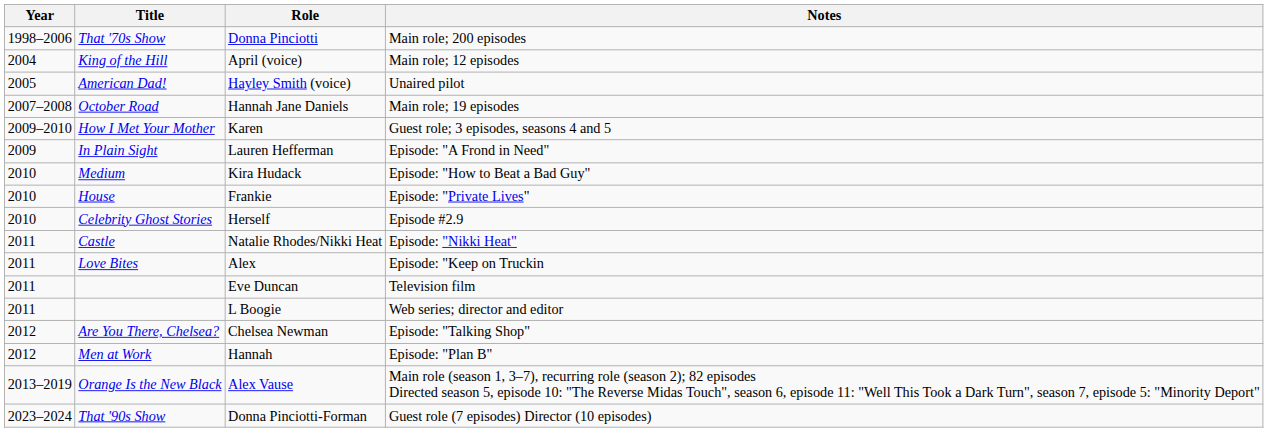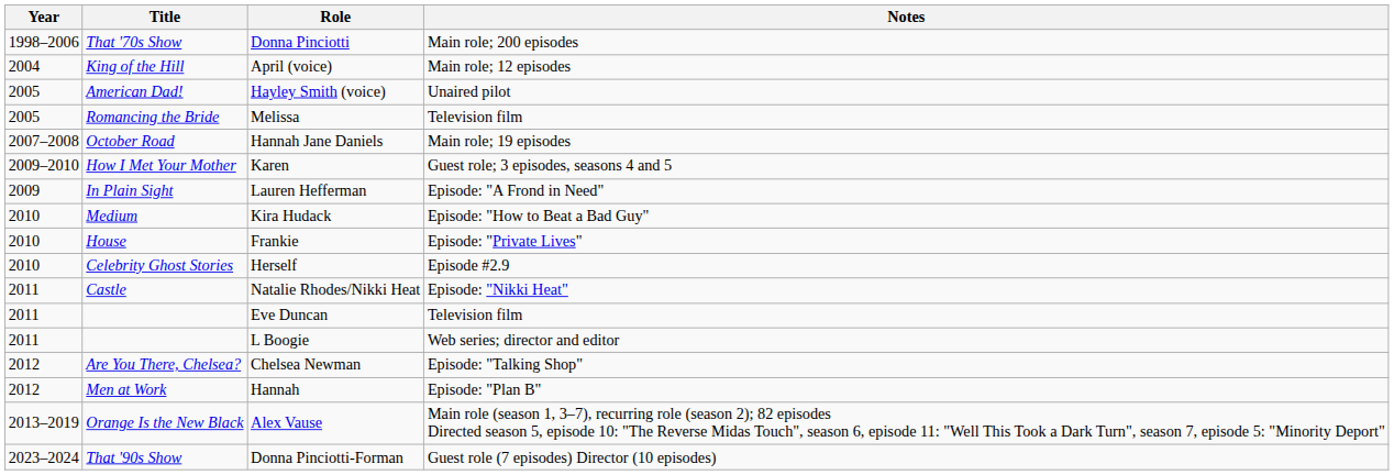+ row: 2005 | Romancing the Bride | Melissa | Television film
- row: 2011 | Love Bites | Alex | Episode: "Keep on Truckin
